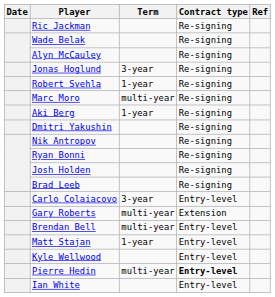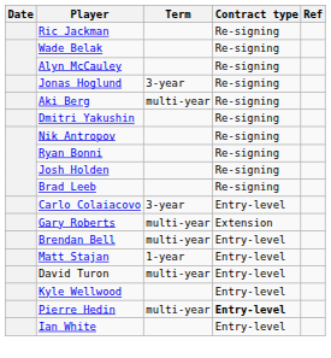- row: Robert Svehla | 1-year | Re-signing
- row: Marc Moro | multi-year | Re-signing
Aki Berg | Term: 1-year -> multi-year
+ row: David Turon | multi-year | Entry-level
